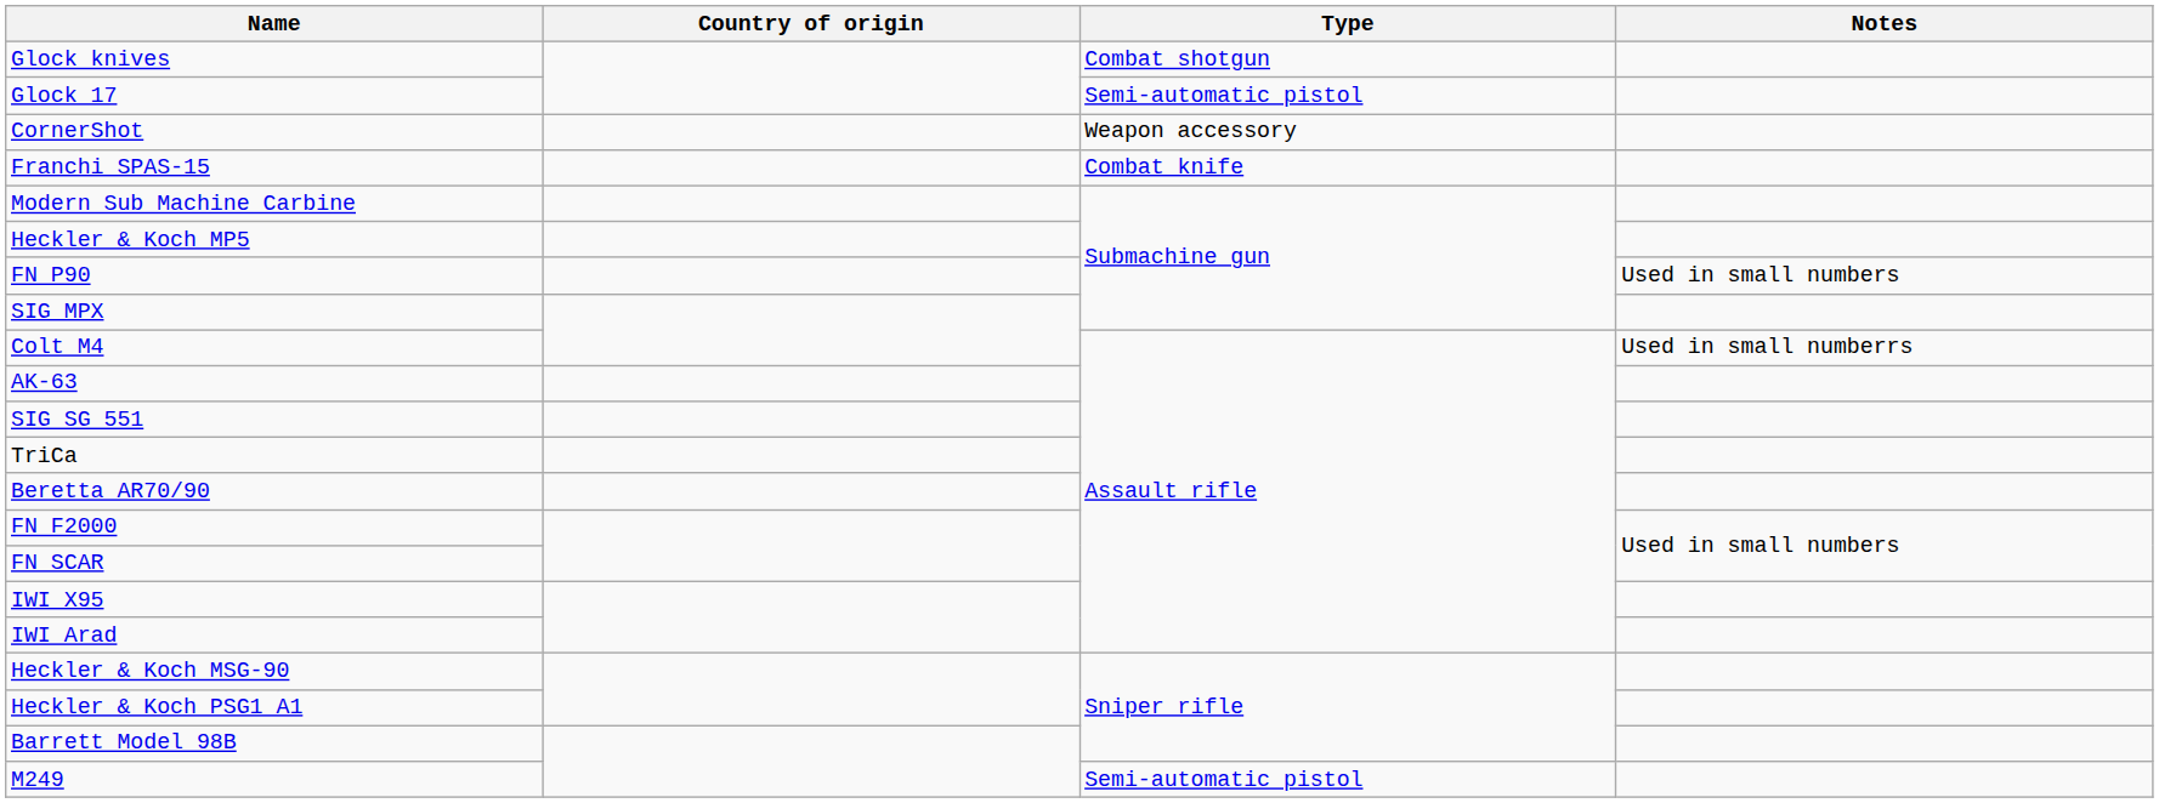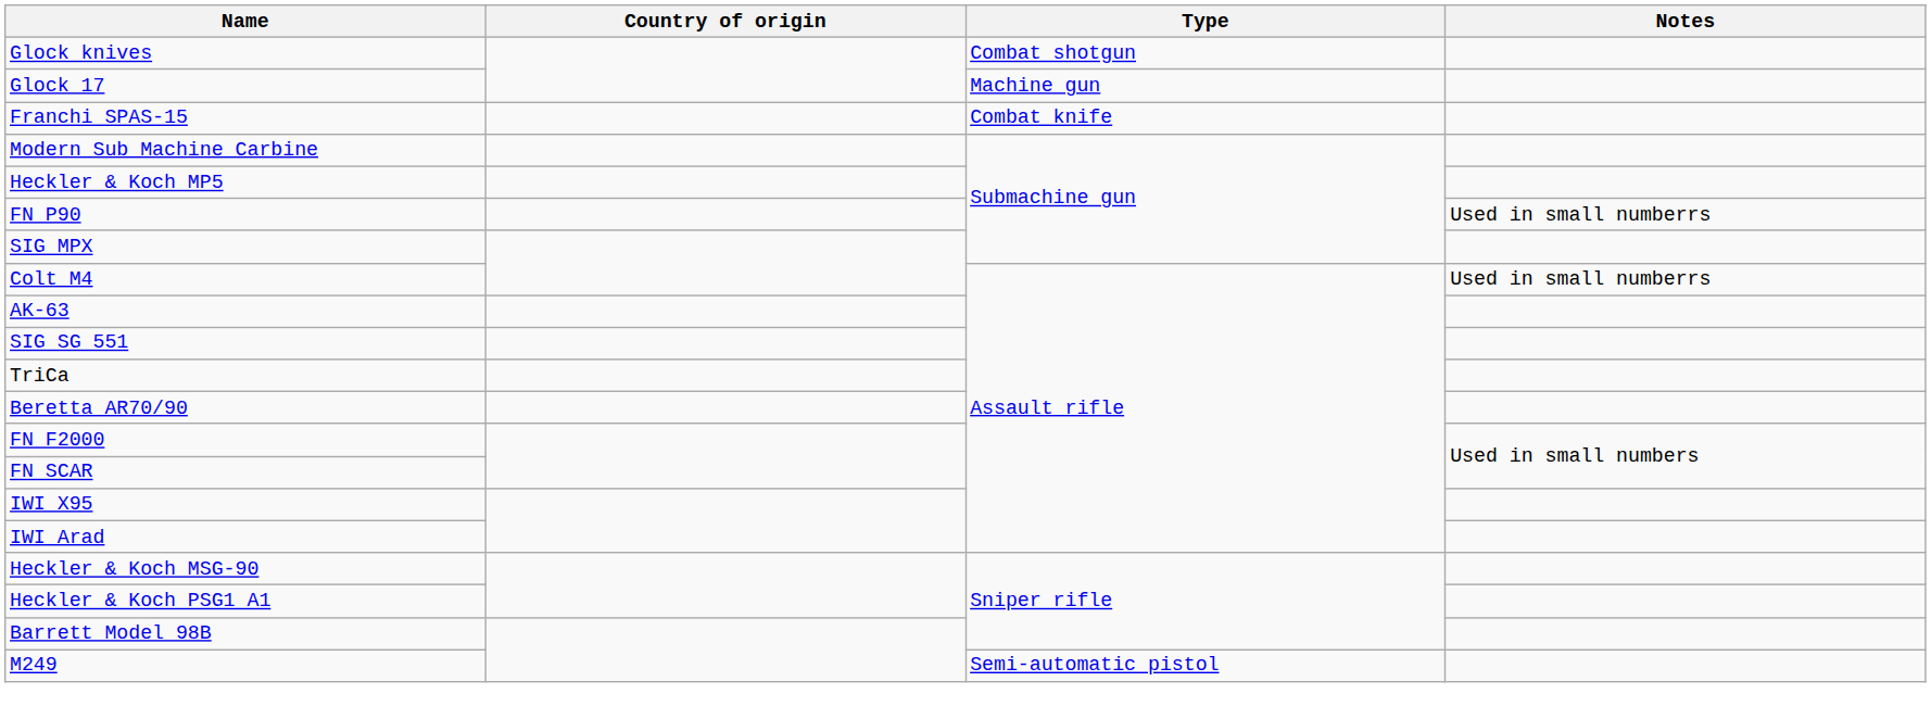Glock 17 | Type: Semi-automatic pistol -> Machine gun
- row: CornerShot | Weapon accessory
FN P90 | Notes: Used in small numbers -> Used in small numberrs
